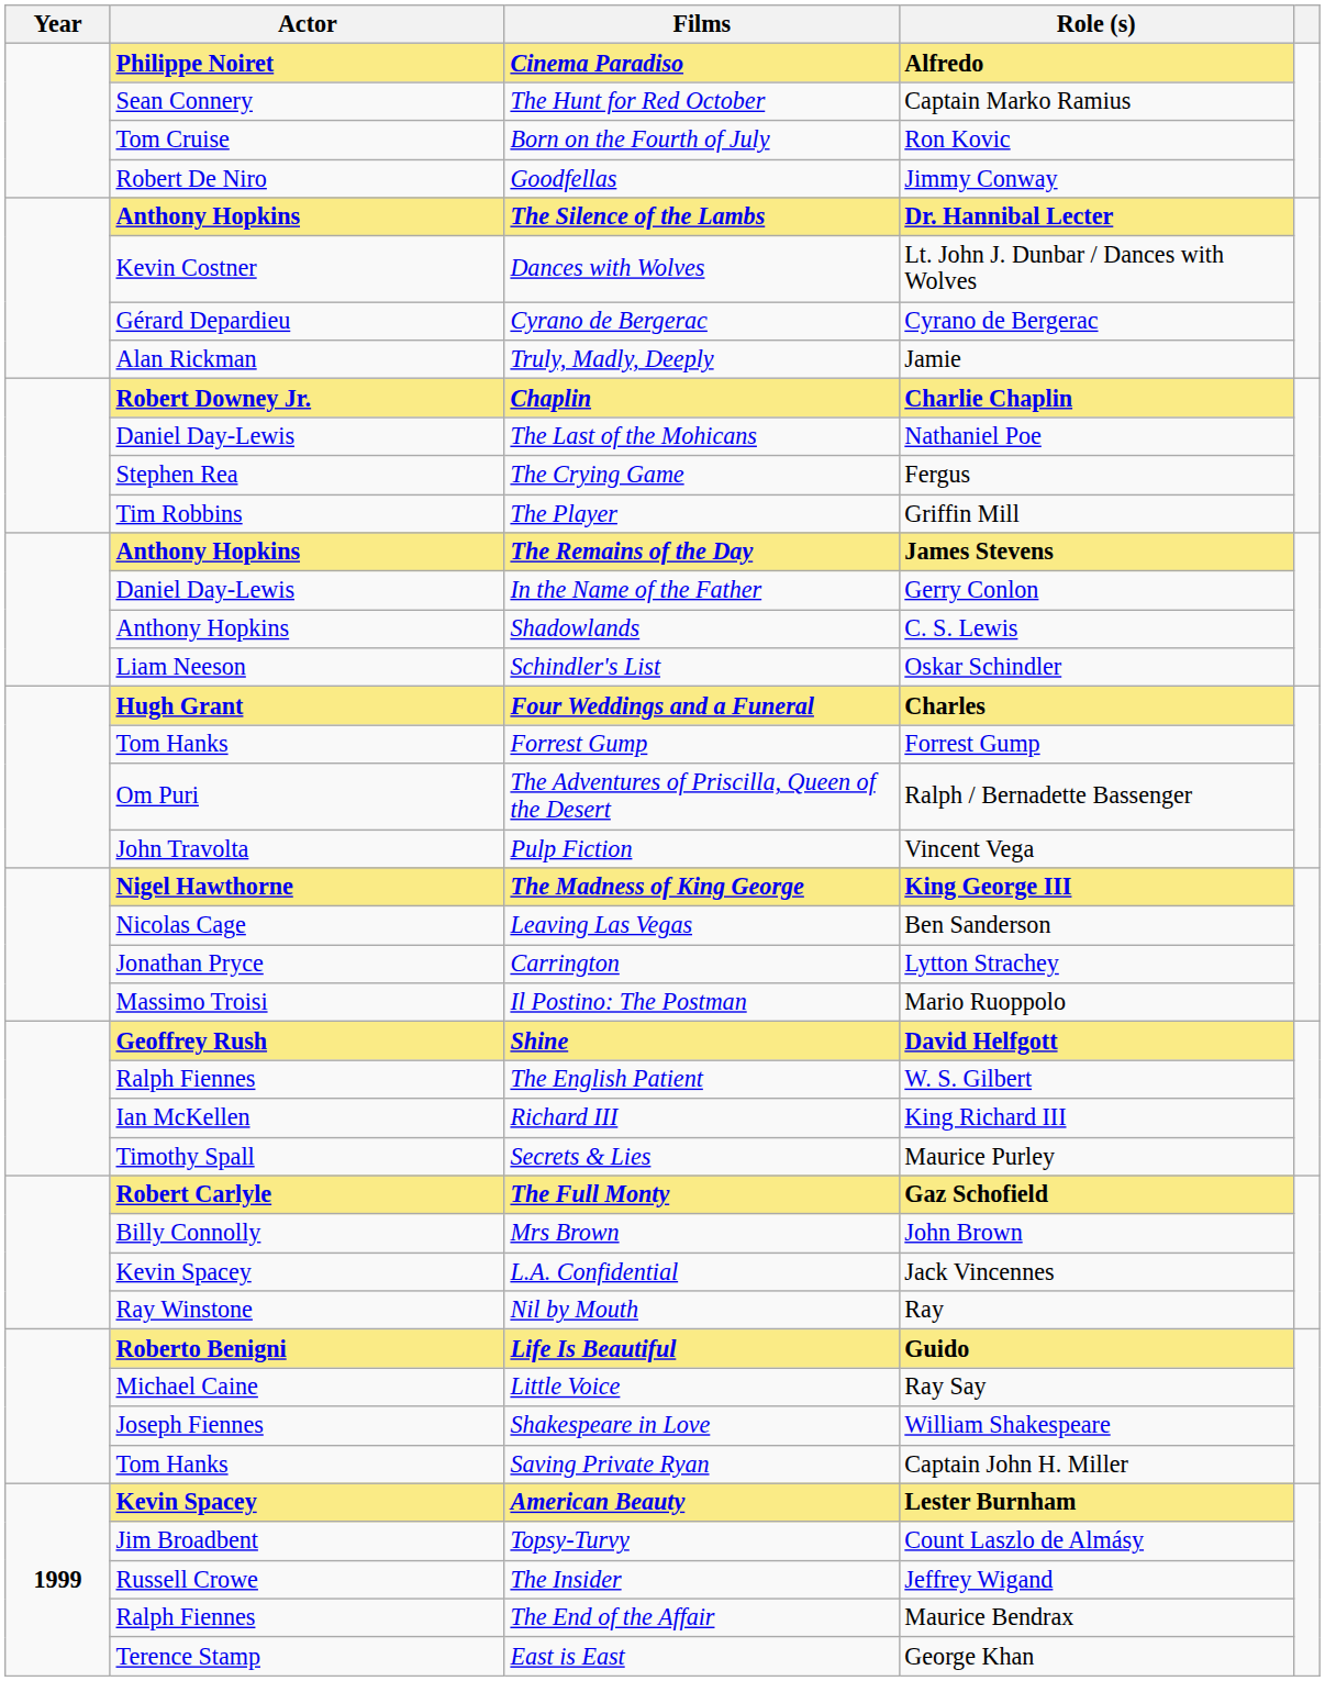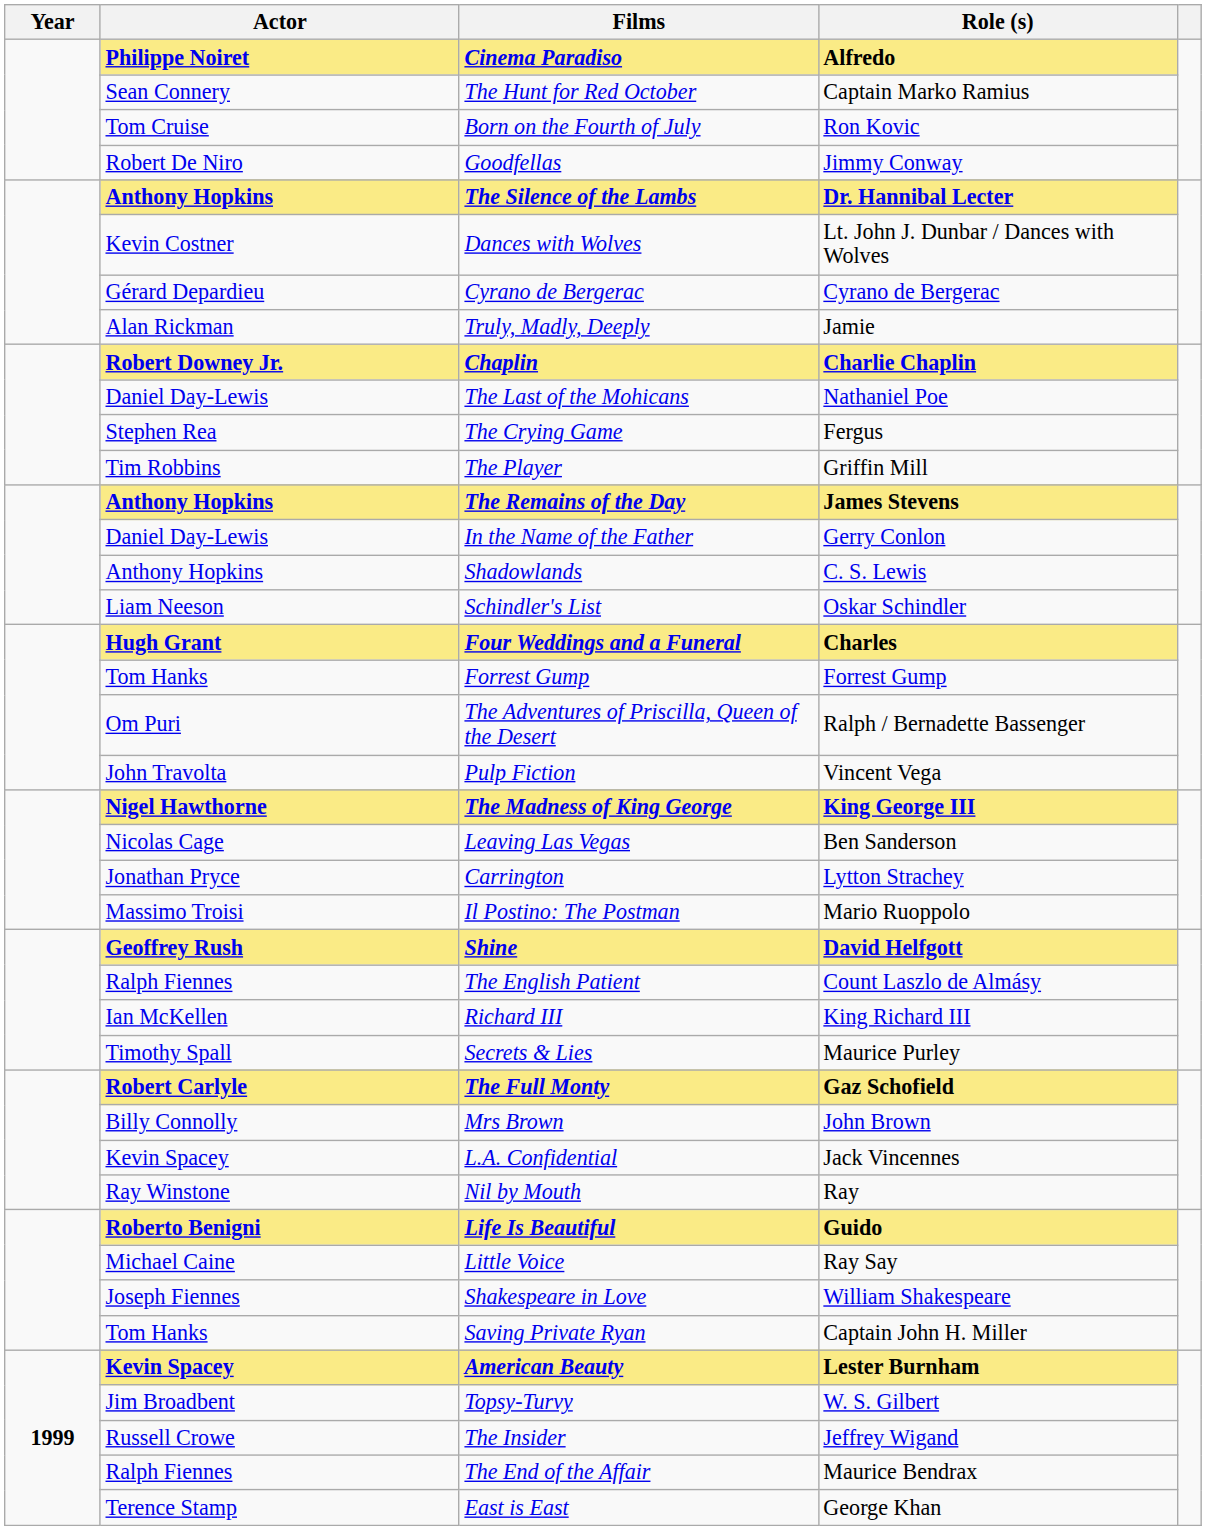The English Patient | Role (s): W. S. Gilbert -> Count Laszlo de Almásy
Topsy-Turvy | Role (s): Count Laszlo de Almásy -> W. S. Gilbert
